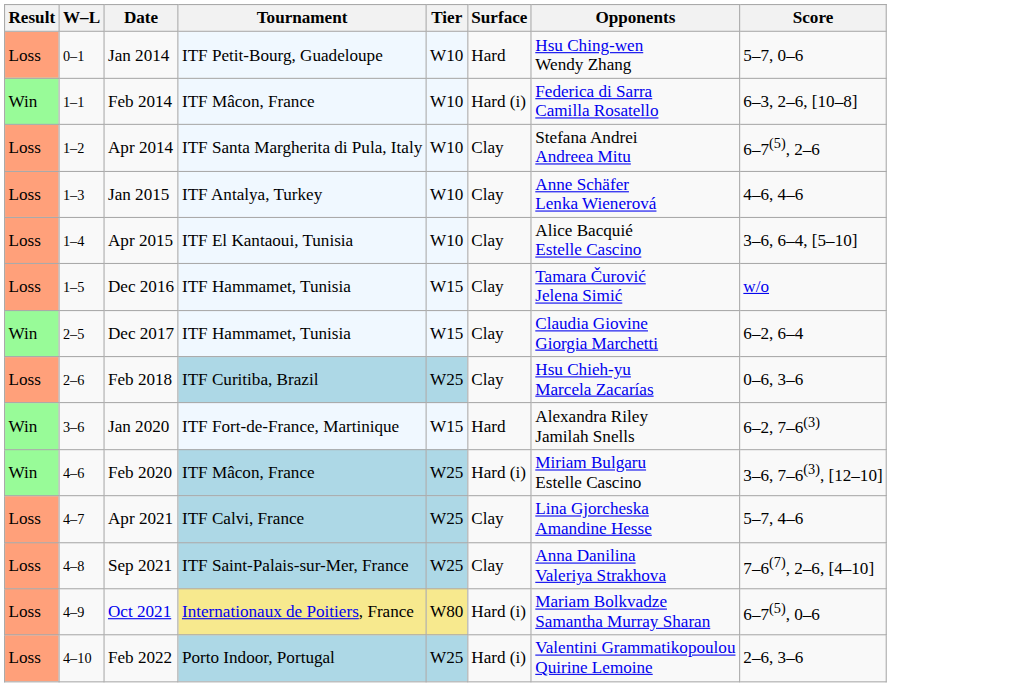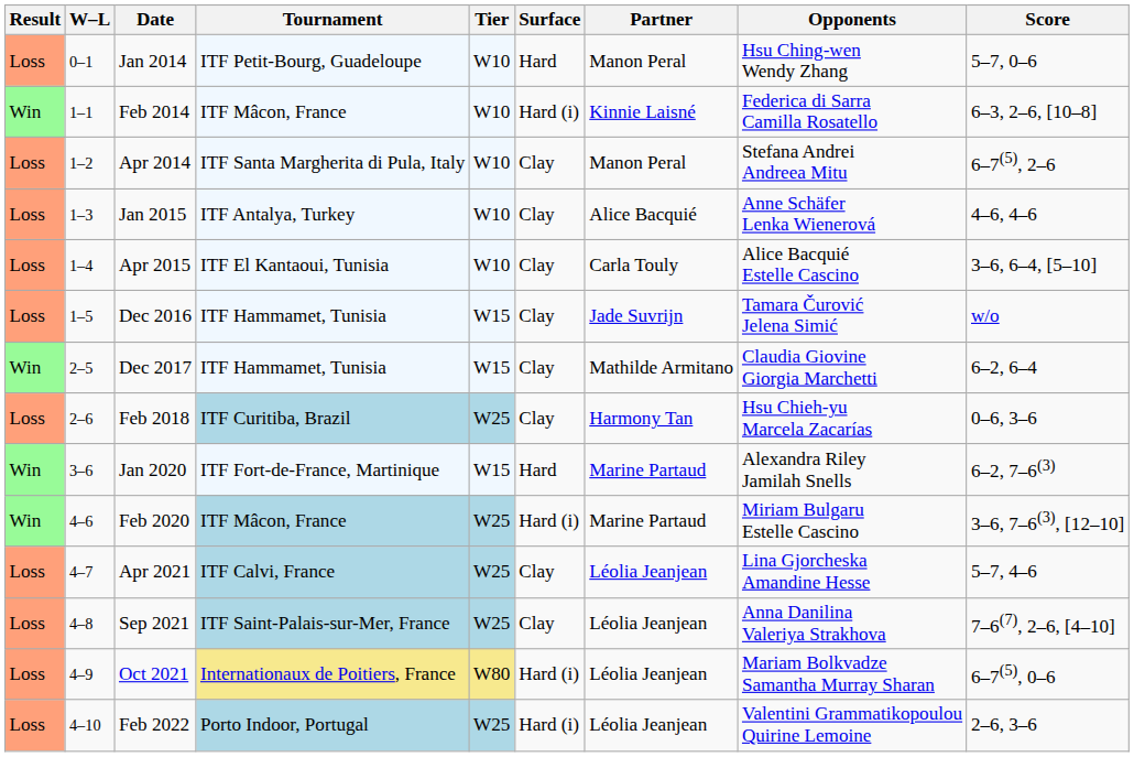+ column: Partner | Manon Peral | Kinnie Laisné | Manon Peral | Alice Bacquié | Carla Touly | Jade Suvrijn | Mathilde Armitano | Harmony Tan | Marine Partaud | Marine Partaud | Léolia Jeanjean | Léolia Jeanjean | Léolia Jeanjean | Léolia Jeanjean
